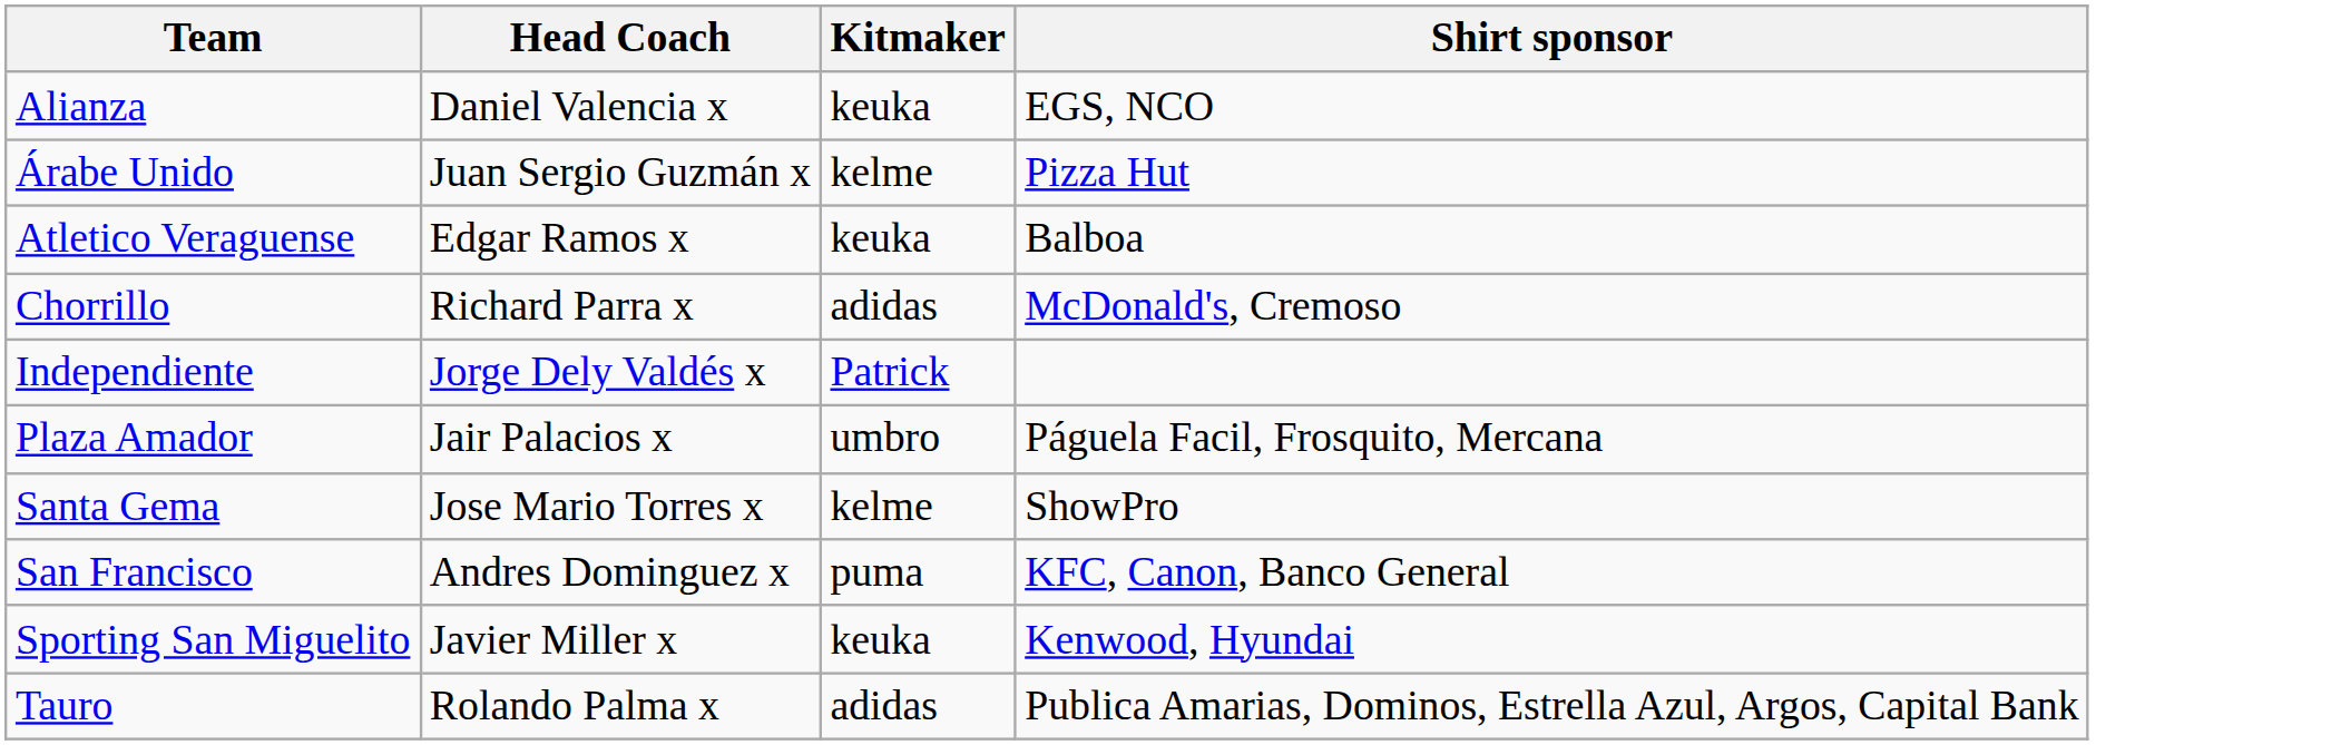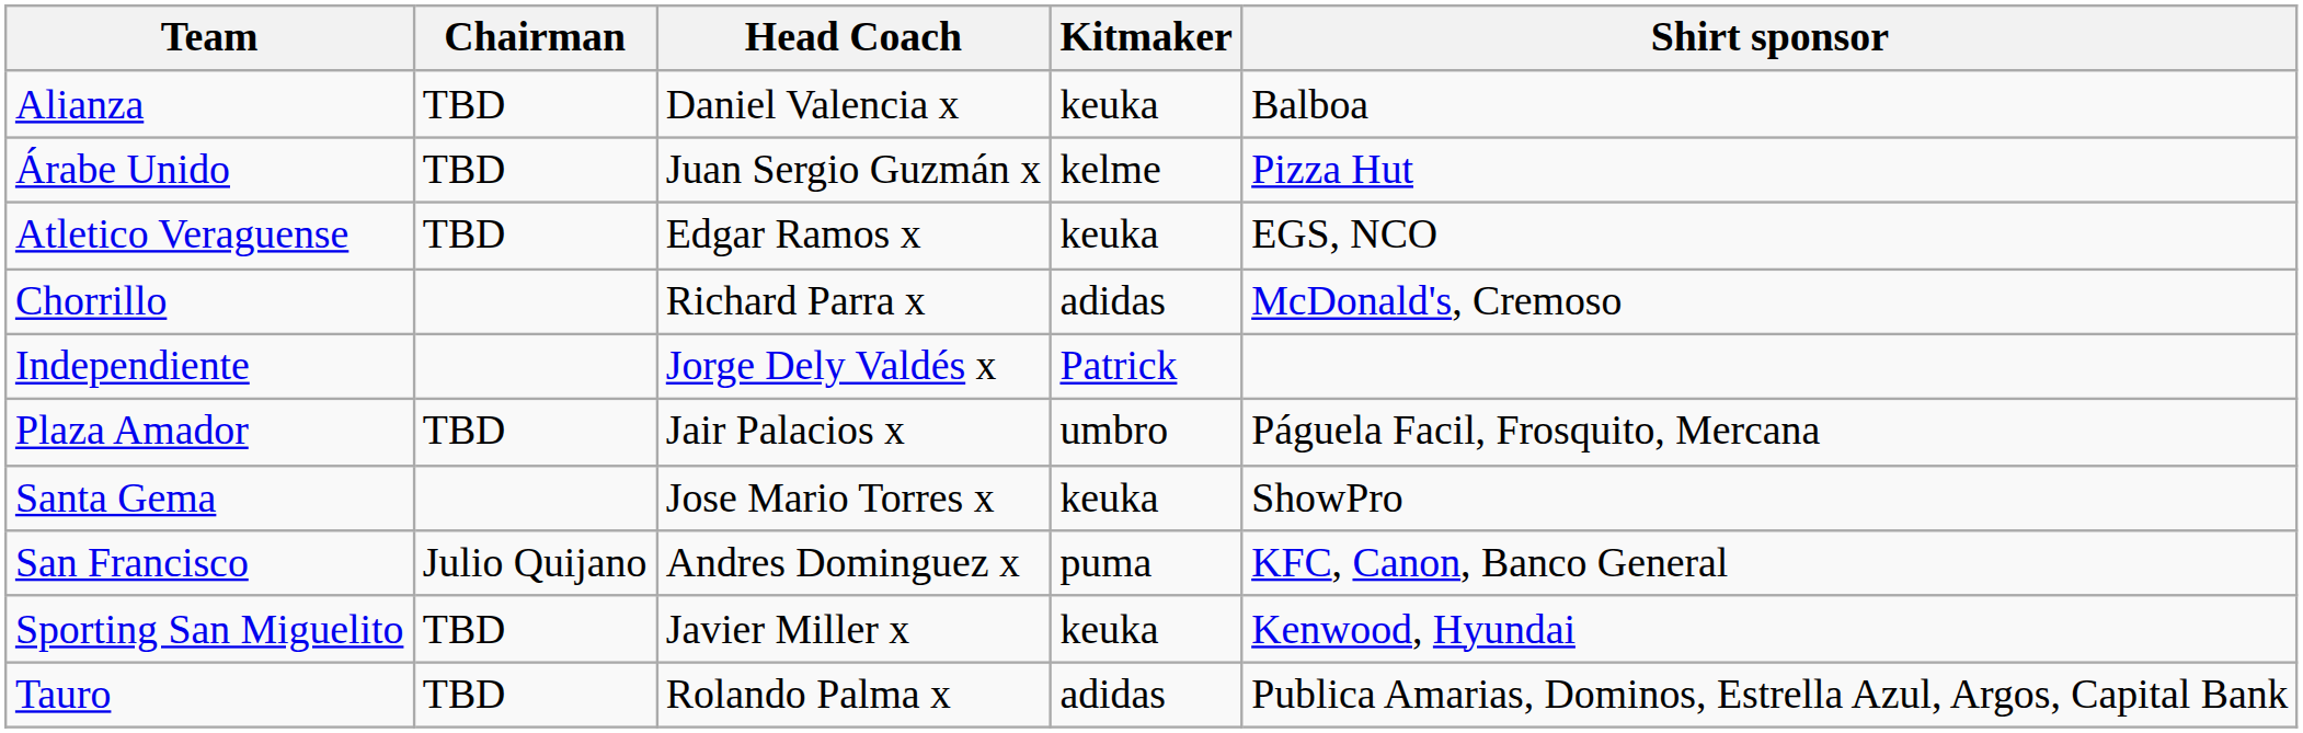+ column: Chairman | TBD | TBD | TBD | TBD | Julio Quijano | TBD | TBD
Alianza | Shirt sponsor: EGS, NCO -> Balboa
Atletico Veraguense | Shirt sponsor: Balboa -> EGS, NCO
Santa Gema | Kitmaker: kelme -> keuka
